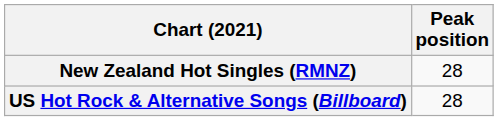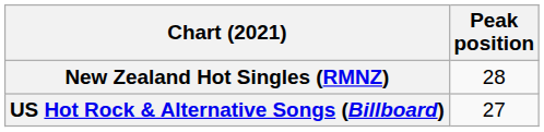US Hot Rock & Alternative Songs (Billboard) | Peak position: 28 -> 27
